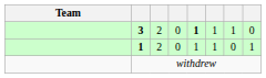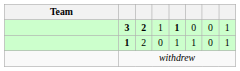3 | column 3: normal -> bold
3 | column 4: 0 -> 1
3 | column 6: 1 -> 0
3 | column 7: 1 -> 0
3 | column 8: 0 -> 1
